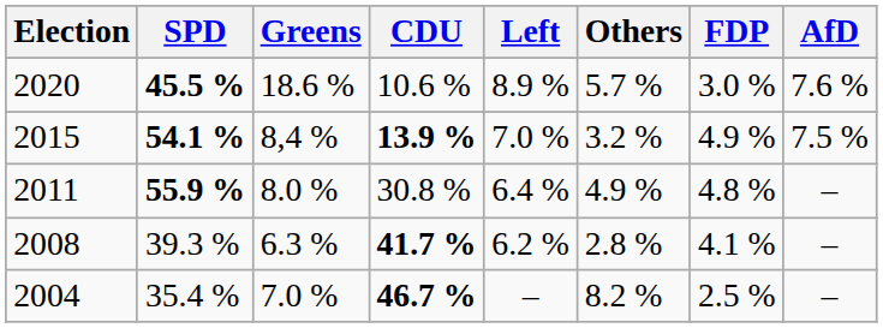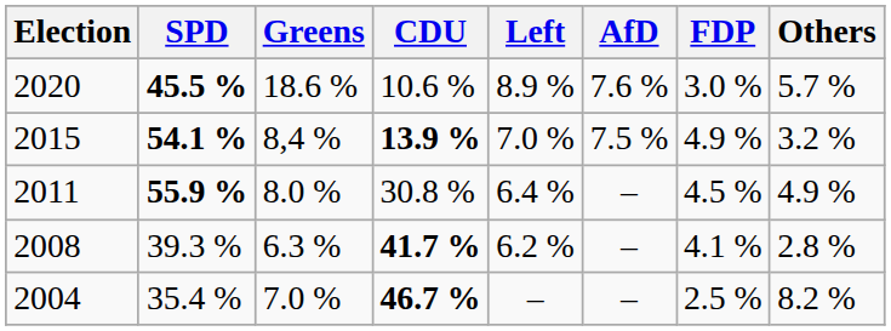columns swapped: AfD <-> Others
2011 | FDP: 4.8 % -> 4.5 %
